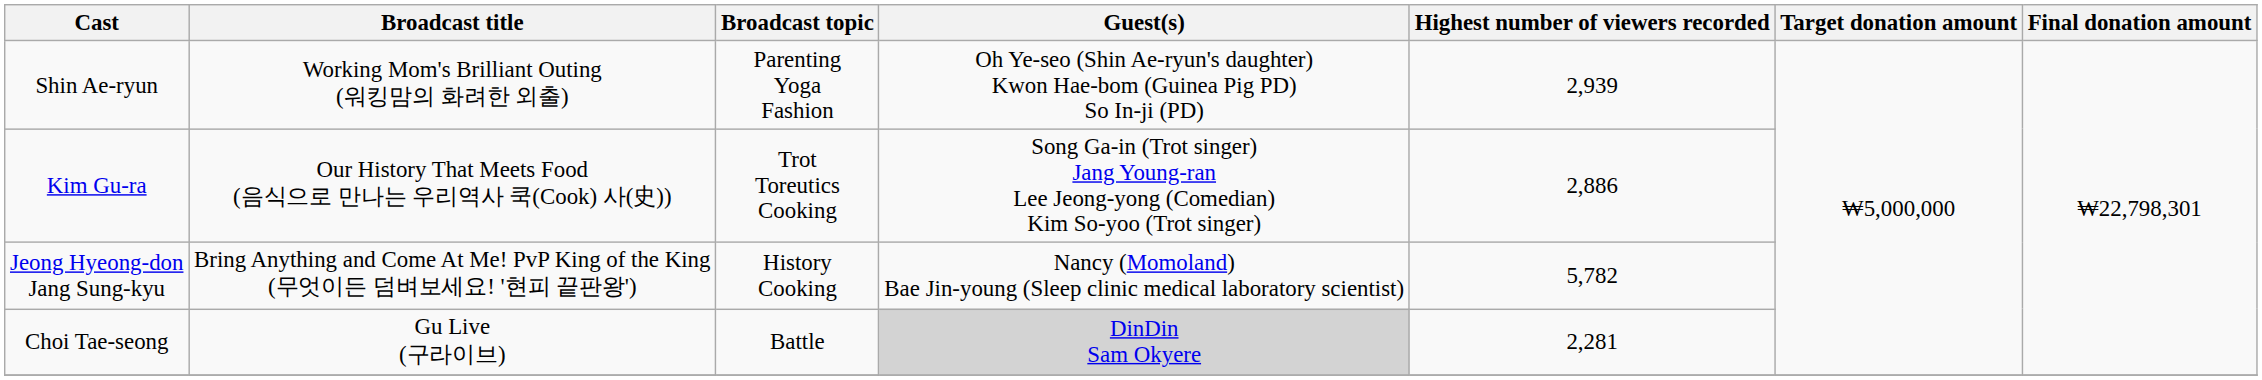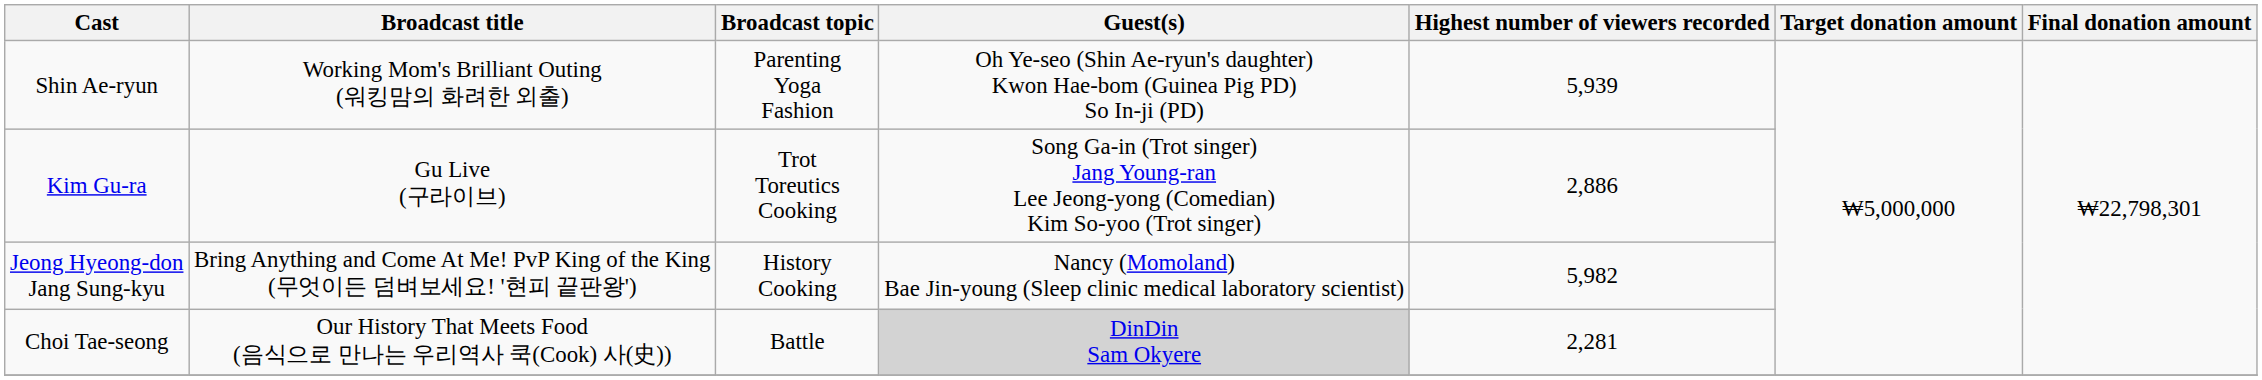Shin Ae-ryun | Highest number of viewers recorded: 2,939 -> 5,939
Kim Gu-ra | Broadcast title: Our History That Meets Food (음식으로 만나는 우리역사 쿡(Cook) 사(史)) -> Gu Live (구라이브)
Jeong Hyeong-don Jang Sung-kyu | Highest number of viewers recorded: 5,782 -> 5,982
Choi Tae-seong | Broadcast title: Gu Live (구라이브) -> Our History That Meets Food (음식으로 만나는 우리역사 쿡(Cook) 사(史))
